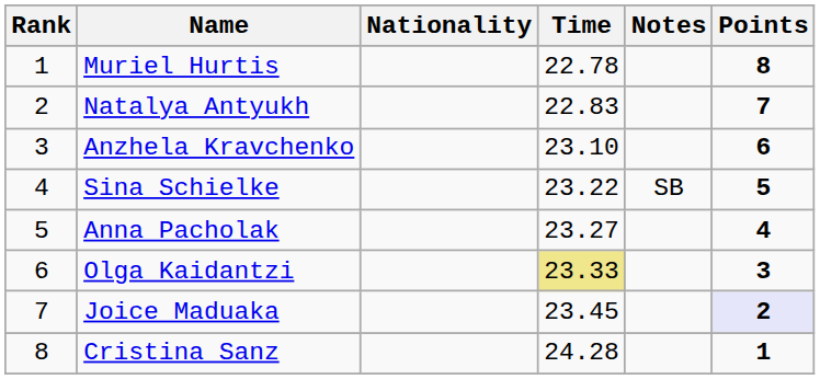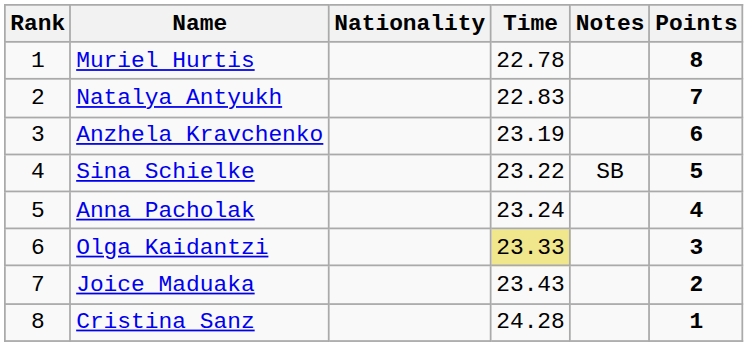Anzhela Kravchenko | Time: 23.10 -> 23.19
Anna Pacholak | Time: 23.27 -> 23.24
Joice Maduaka | Time: 23.45 -> 23.43
Joice Maduaka | Points: lavender background -> no background
